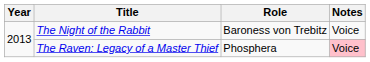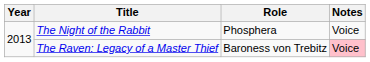The Night of the Rabbit | Role: Baroness von Trebitz -> Phosphera
The Raven: Legacy of a Master Thief | Role: Phosphera -> Baroness von Trebitz
